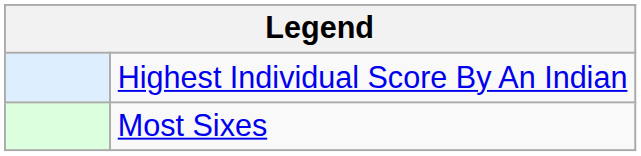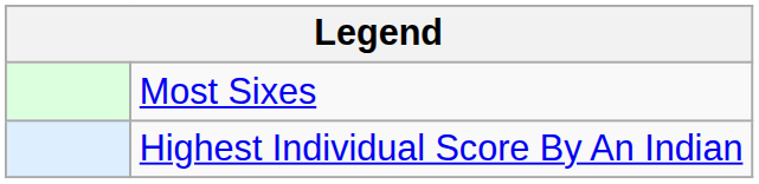rows swapped: Most Sixes <-> Highest Individual Score By An Indian
